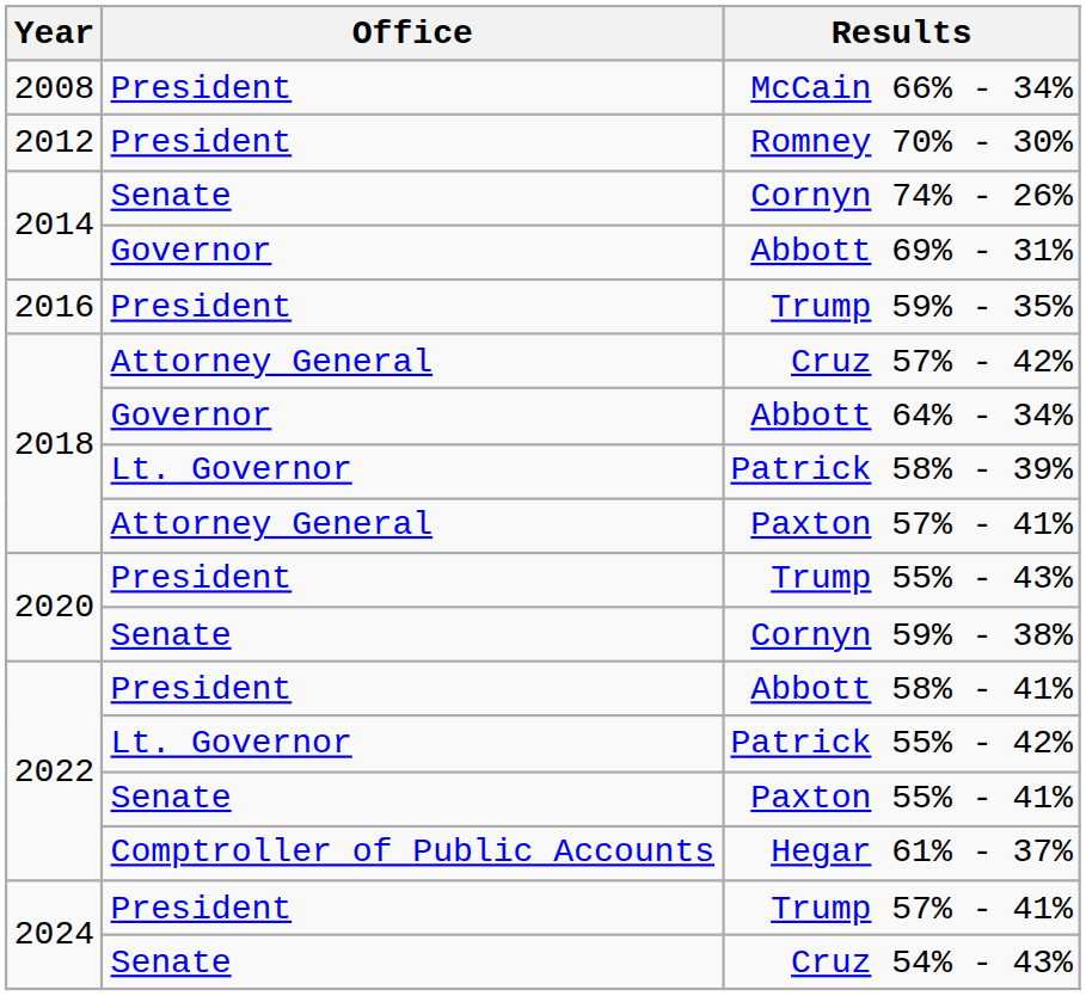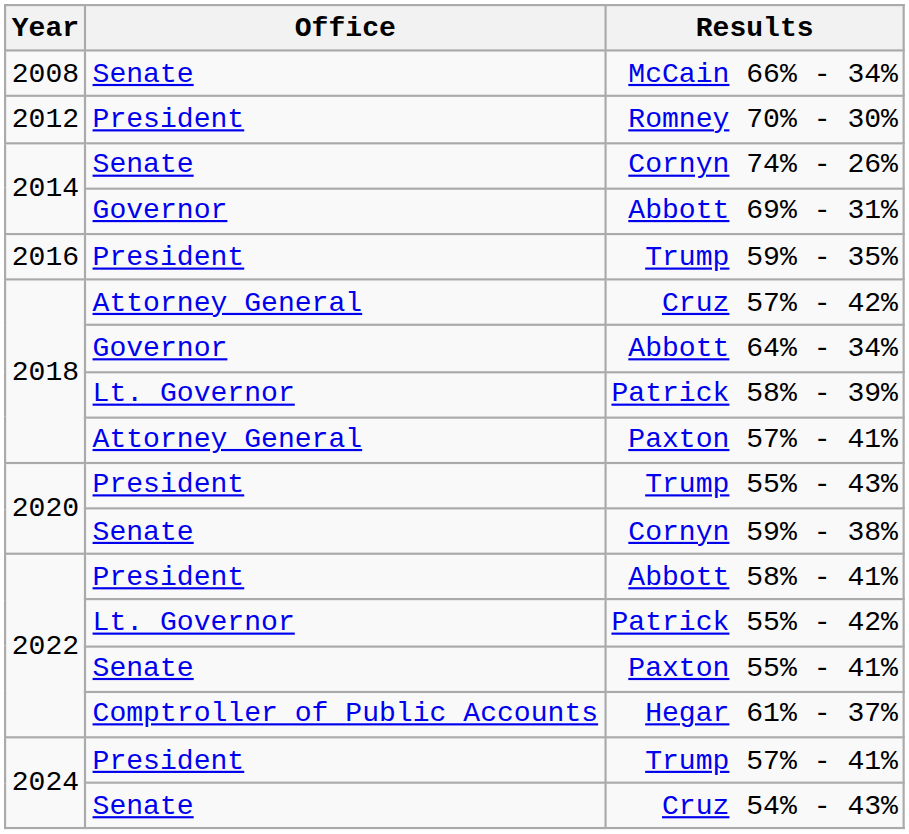McCain 66% - 34% | Office: President -> Senate
